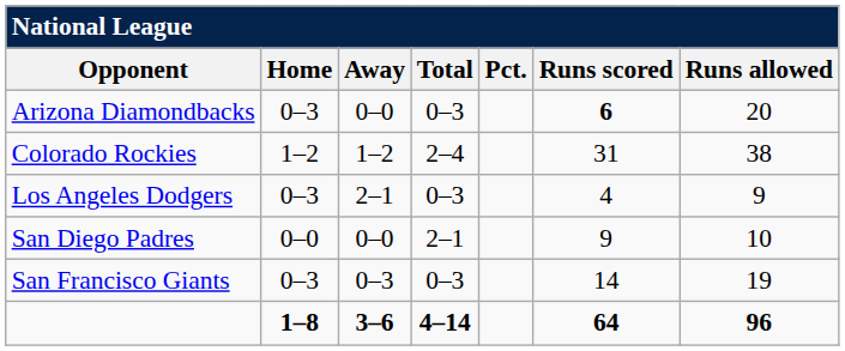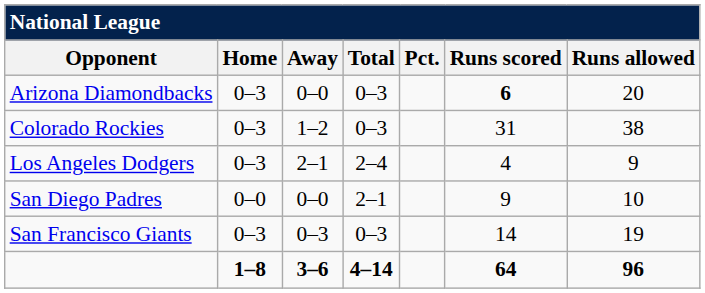Colorado Rockies | Home: 1–2 -> 0–3
Colorado Rockies | Total: 2–4 -> 0–3
Los Angeles Dodgers | Total: 0–3 -> 2–4
